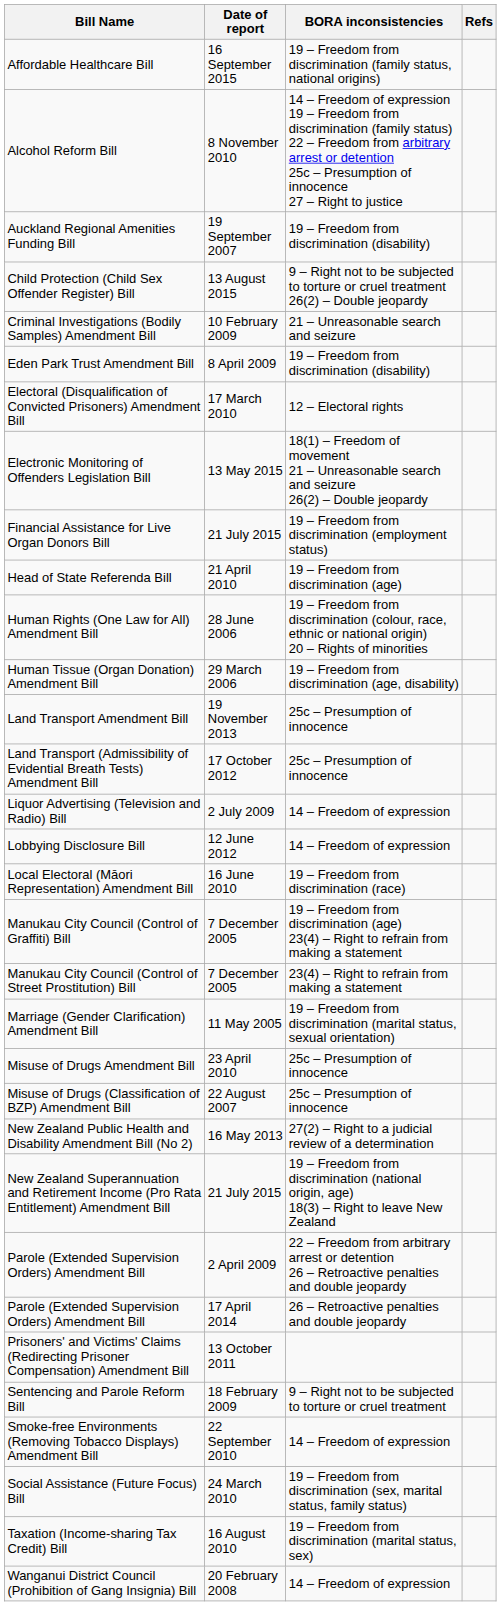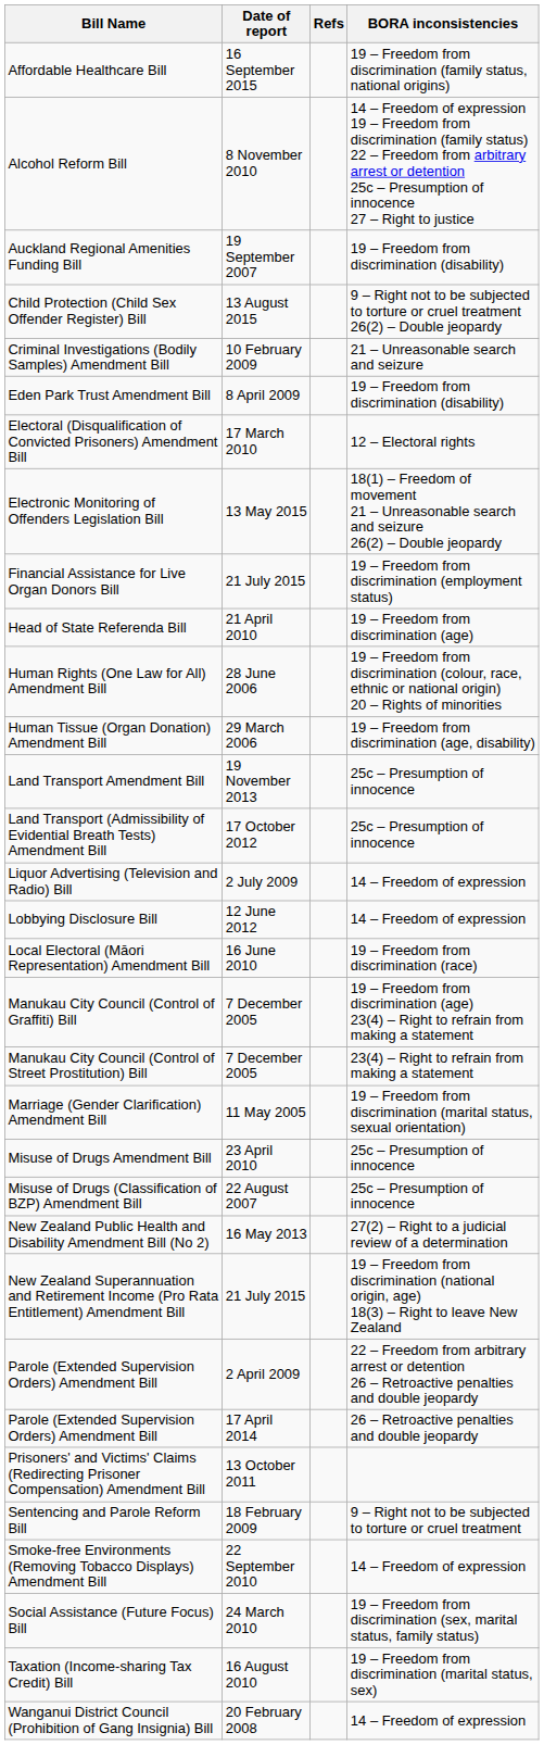columns swapped: BORA inconsistencies <-> Refs
